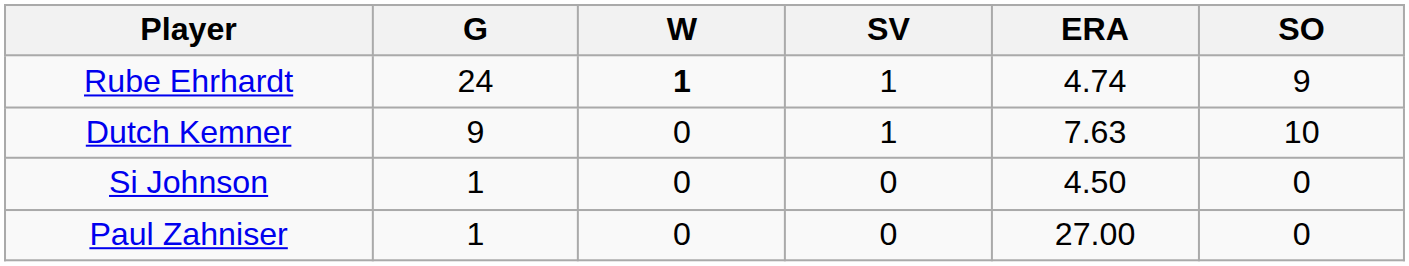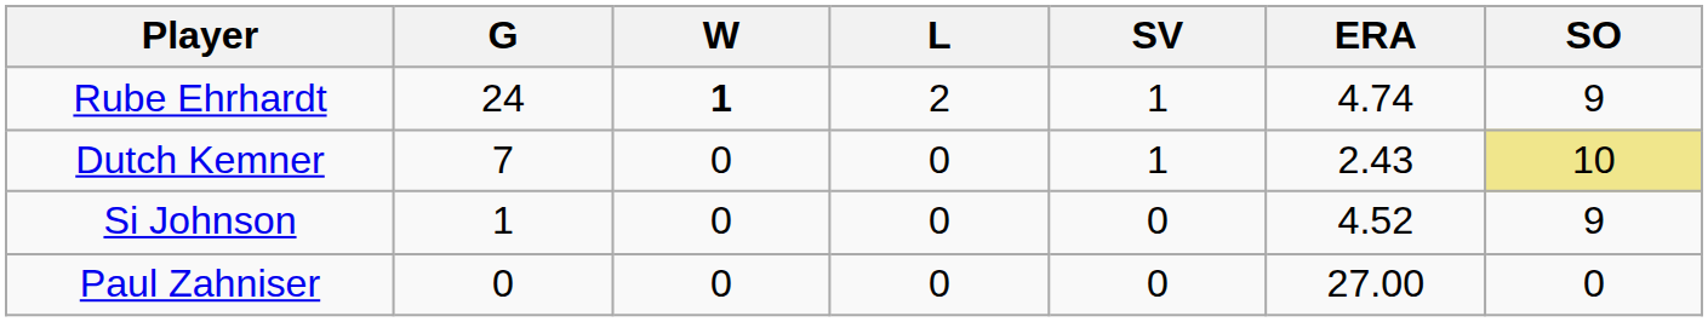+ column: L | 2 | 0 | 0 | 0
Dutch Kemner | G: 9 -> 7
Dutch Kemner | ERA: 7.63 -> 2.43
Dutch Kemner | SO: no background -> khaki background
Si Johnson | ERA: 4.50 -> 4.52
Si Johnson | SO: 0 -> 9
Paul Zahniser | G: 1 -> 0
